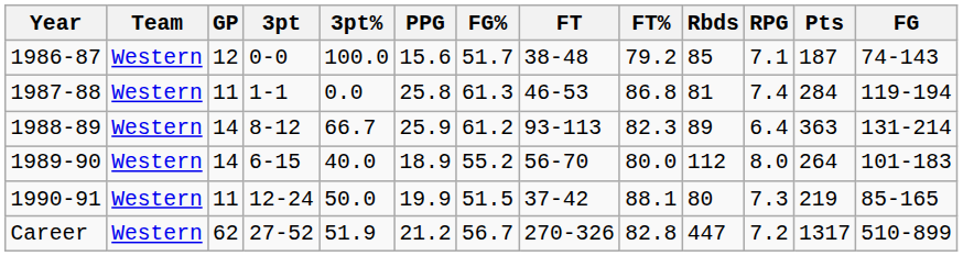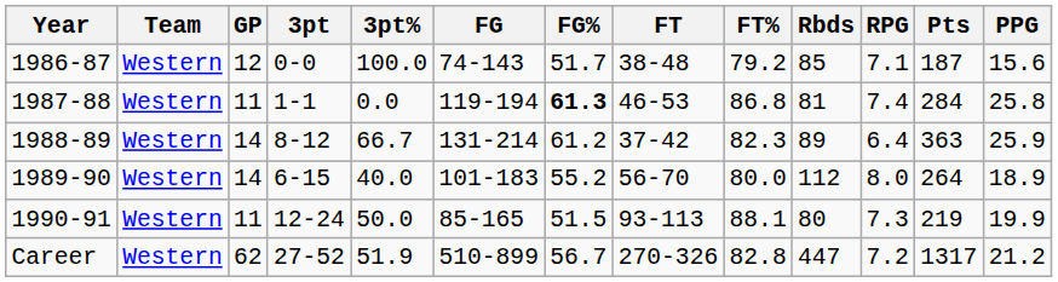columns swapped: FG <-> PPG
1987-88 | FG%: normal -> bold
1988-89 | FT: 93-113 -> 37-42
1990-91 | FT: 37-42 -> 93-113
